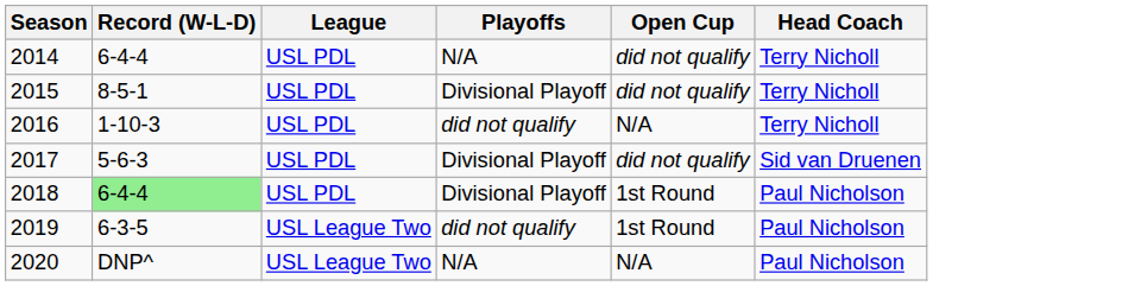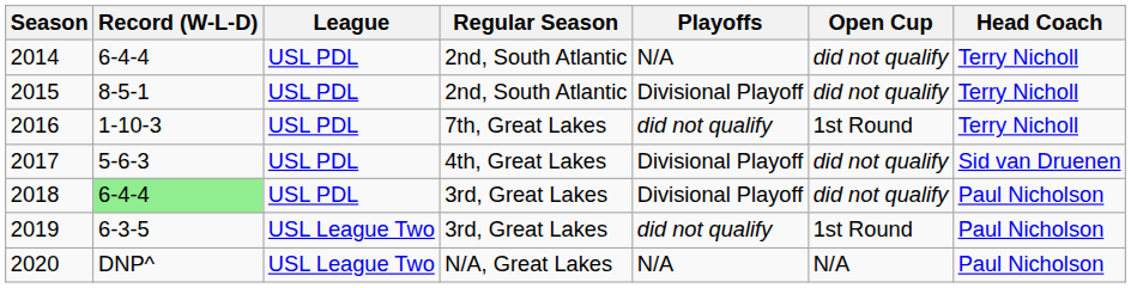+ column: Regular Season | 2nd, South Atlantic | 2nd, South Atlantic | 7th, Great Lakes | 4th, Great Lakes | 3rd, Great Lakes | 3rd, Great Lakes | N/A, Great Lakes
2016 | Open Cup: N/A -> 1st Round
2018 | Open Cup: 1st Round -> did not qualify
